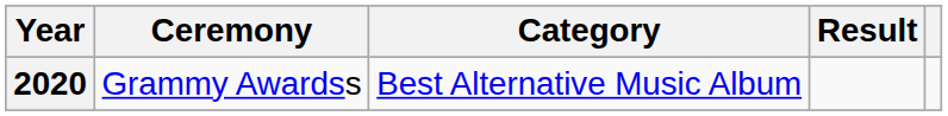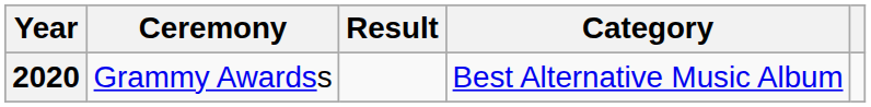columns swapped: Category <-> Result
